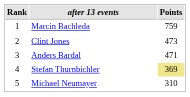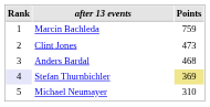Anders Bardal | Points: 471 -> 468
Stefan Thurnbichler | Rank: no background -> lavender background
